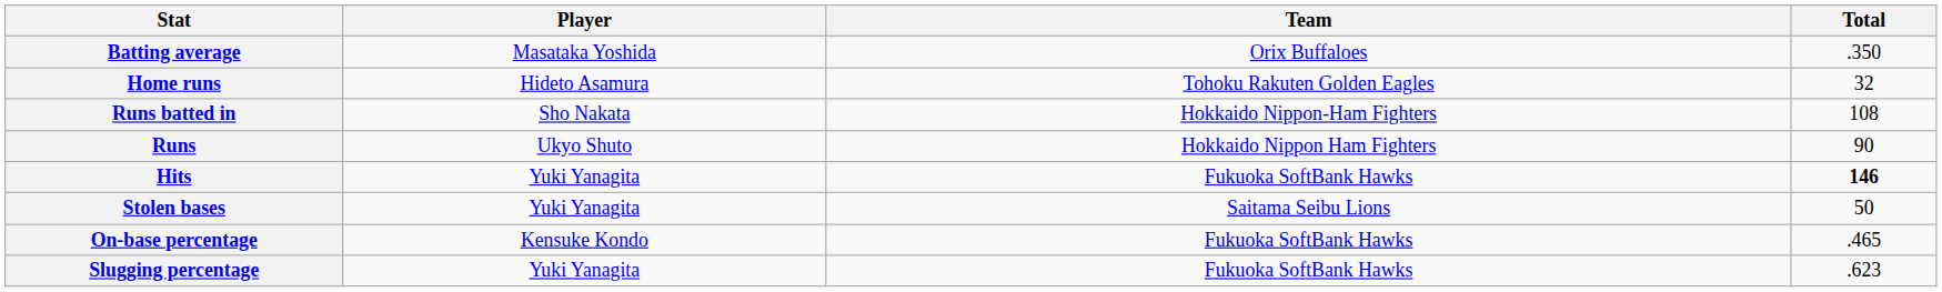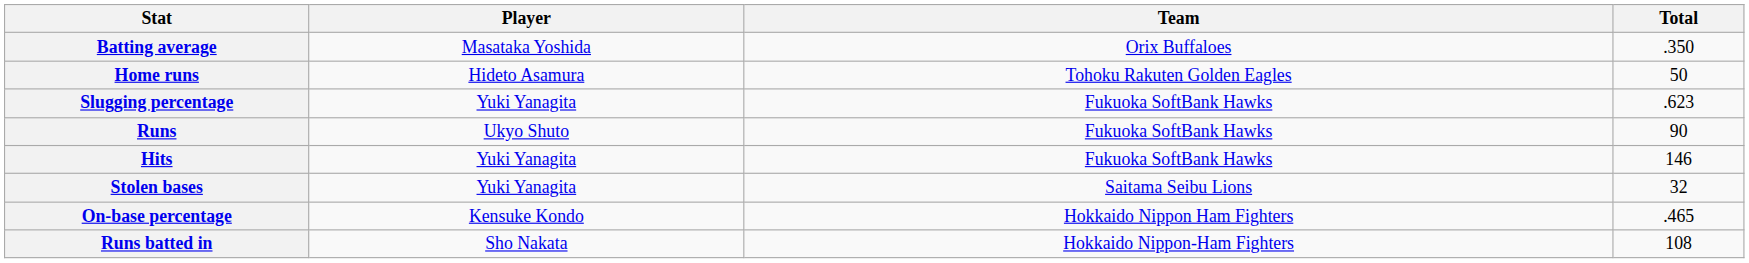Home runs | Total: 32 -> 50
rows swapped: Runs batted in <-> Slugging percentage
Runs | Team: Hokkaido Nippon Ham Fighters -> Fukuoka SoftBank Hawks
Hits | Total: bold -> normal
Stolen bases | Total: 50 -> 32
On-base percentage | Team: Fukuoka SoftBank Hawks -> Hokkaido Nippon Ham Fighters
